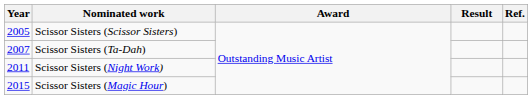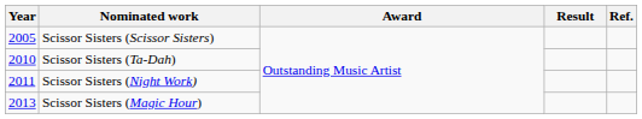Scissor Sisters (Ta-Dah) | Year: 2007 -> 2010
Scissor Sisters (Magic Hour) | Year: 2015 -> 2013
